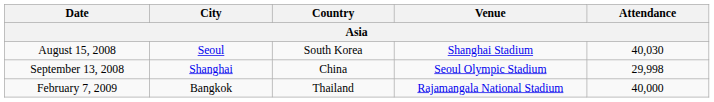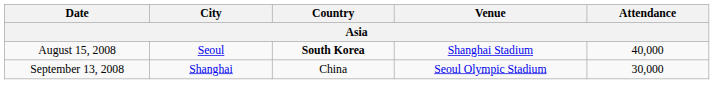August 15, 2008 | Country: normal -> bold
August 15, 2008 | Attendance: 40,030 -> 40,000
September 13, 2008 | Attendance: 29,998 -> 30,000
- row: February 7, 2009 | Bangkok | Thailand | Rajamangala National Stadium | 40,000
